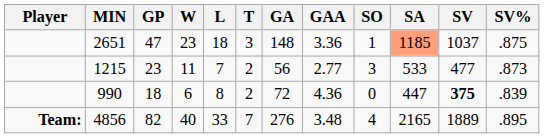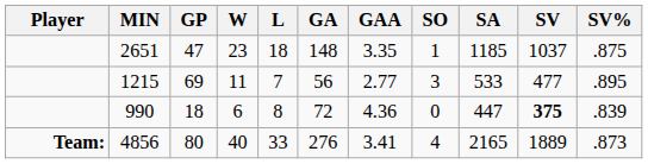- column: T | 3 | 2 | 2 | 7
2651 | GAA: 3.36 -> 3.35
2651 | SA: lightsalmon background -> no background
1215 | GP: 23 -> 69
1215 | SV%: .873 -> .895
4856 | GP: 82 -> 80
4856 | GAA: 3.48 -> 3.41
4856 | SV%: .895 -> .873
